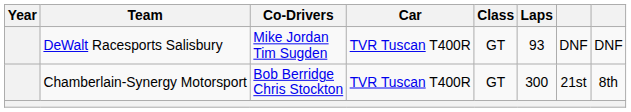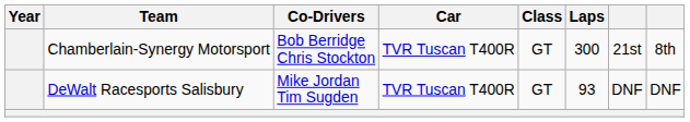rows swapped: DeWalt Racesports Salisbury <-> Chamberlain-Synergy Motorsport
